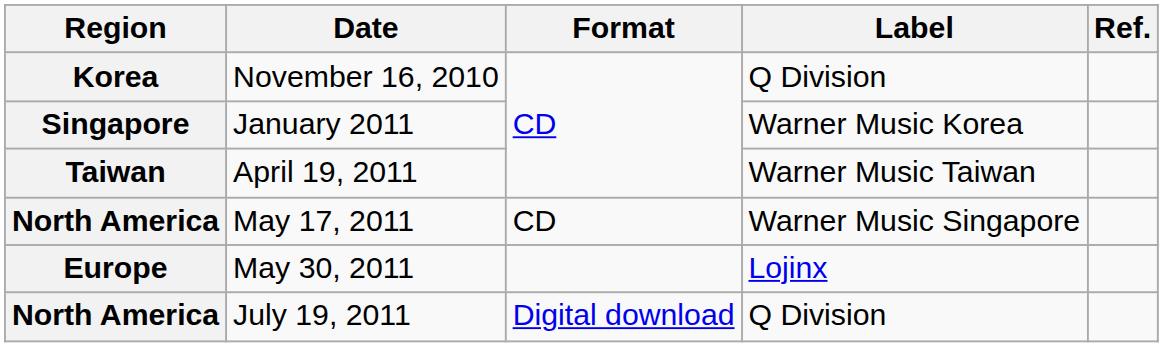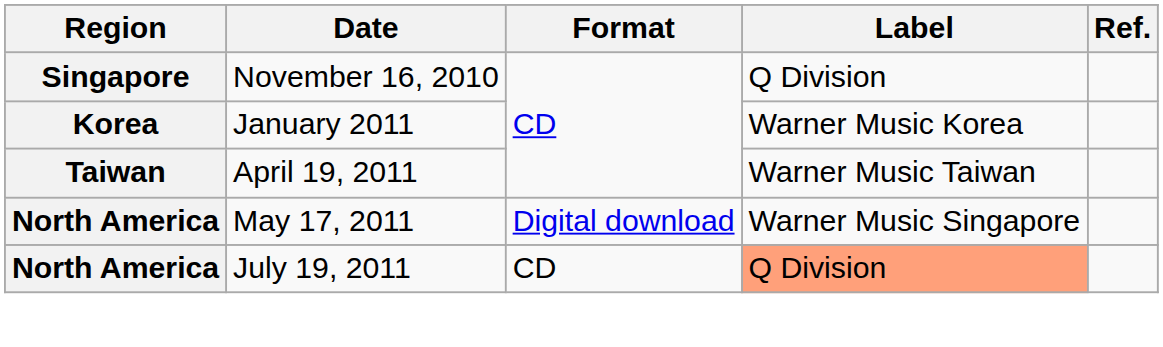November 16, 2010 | Region: Korea -> Singapore
January 2011 | Region: Singapore -> Korea
May 17, 2011 | Format: CD -> Digital download
- row: Europe | May 30, 2011 | Lojinx
July 19, 2011 | Format: Digital download -> CD
July 19, 2011 | Label: no background -> lightsalmon background
